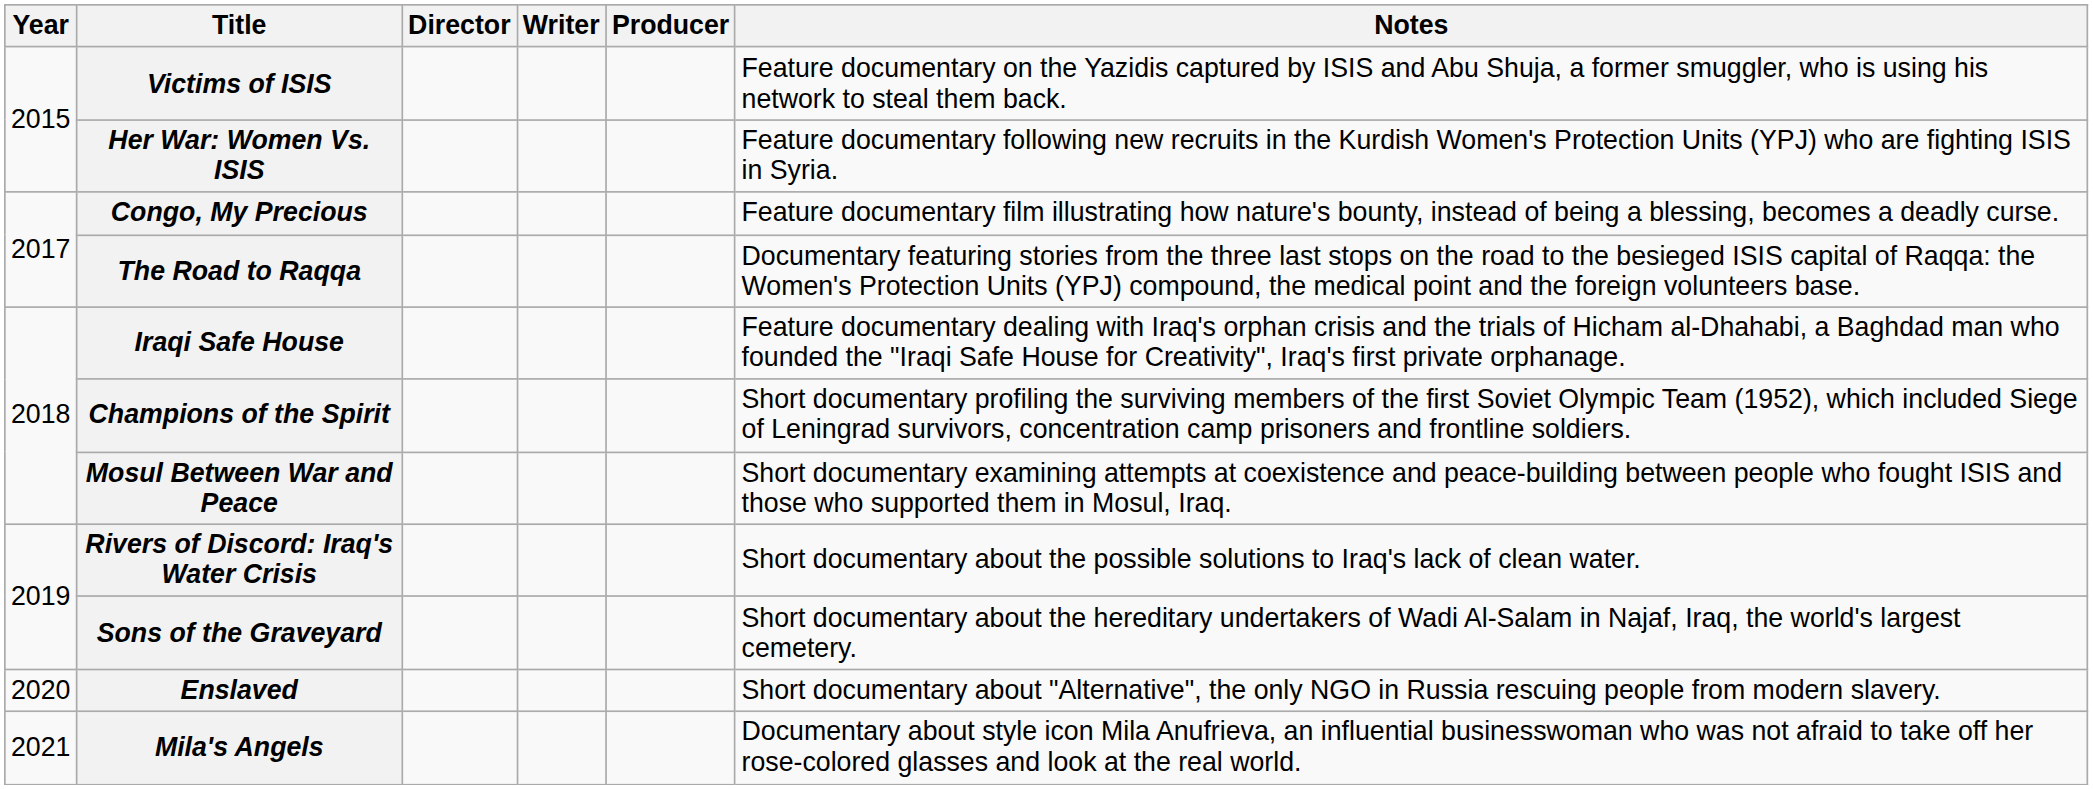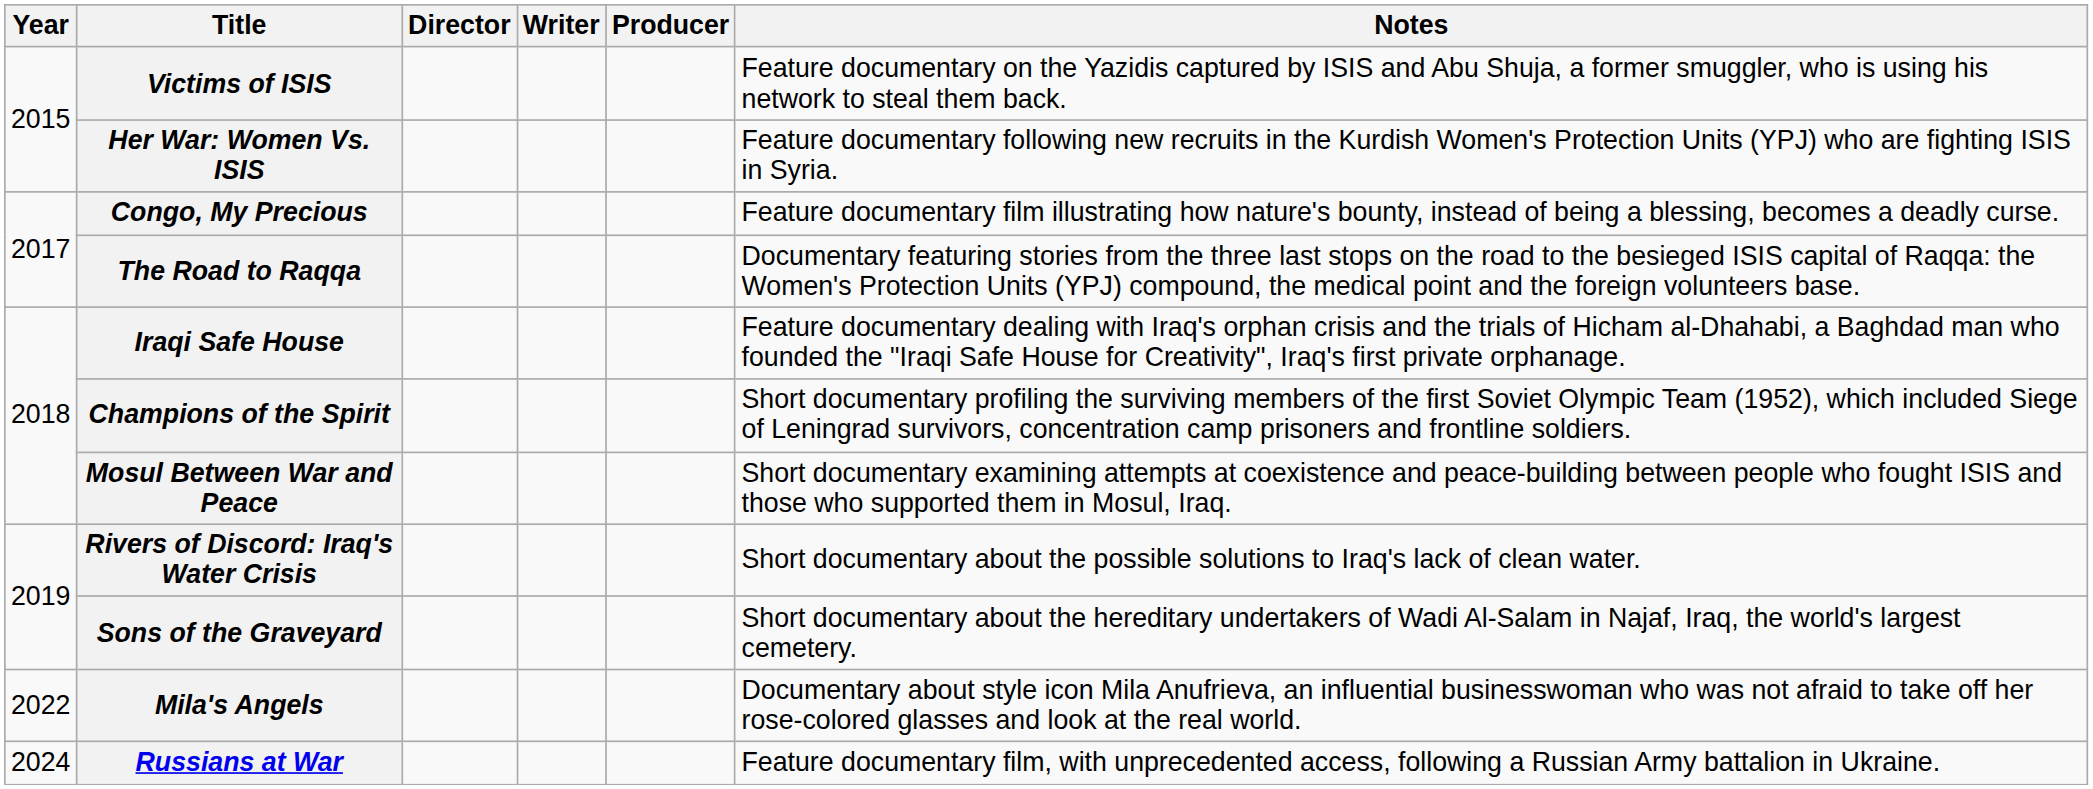- row: 2020 | Enslaved | Short documentary about "Alternative", the only NGO in Russia rescuing people from modern slavery.
Mila's Angels | Year: 2021 -> 2022
+ row: 2024 | Russians at War | Feature documentary film, with unprecedented access, following a Russian Army battalion in Ukraine.
